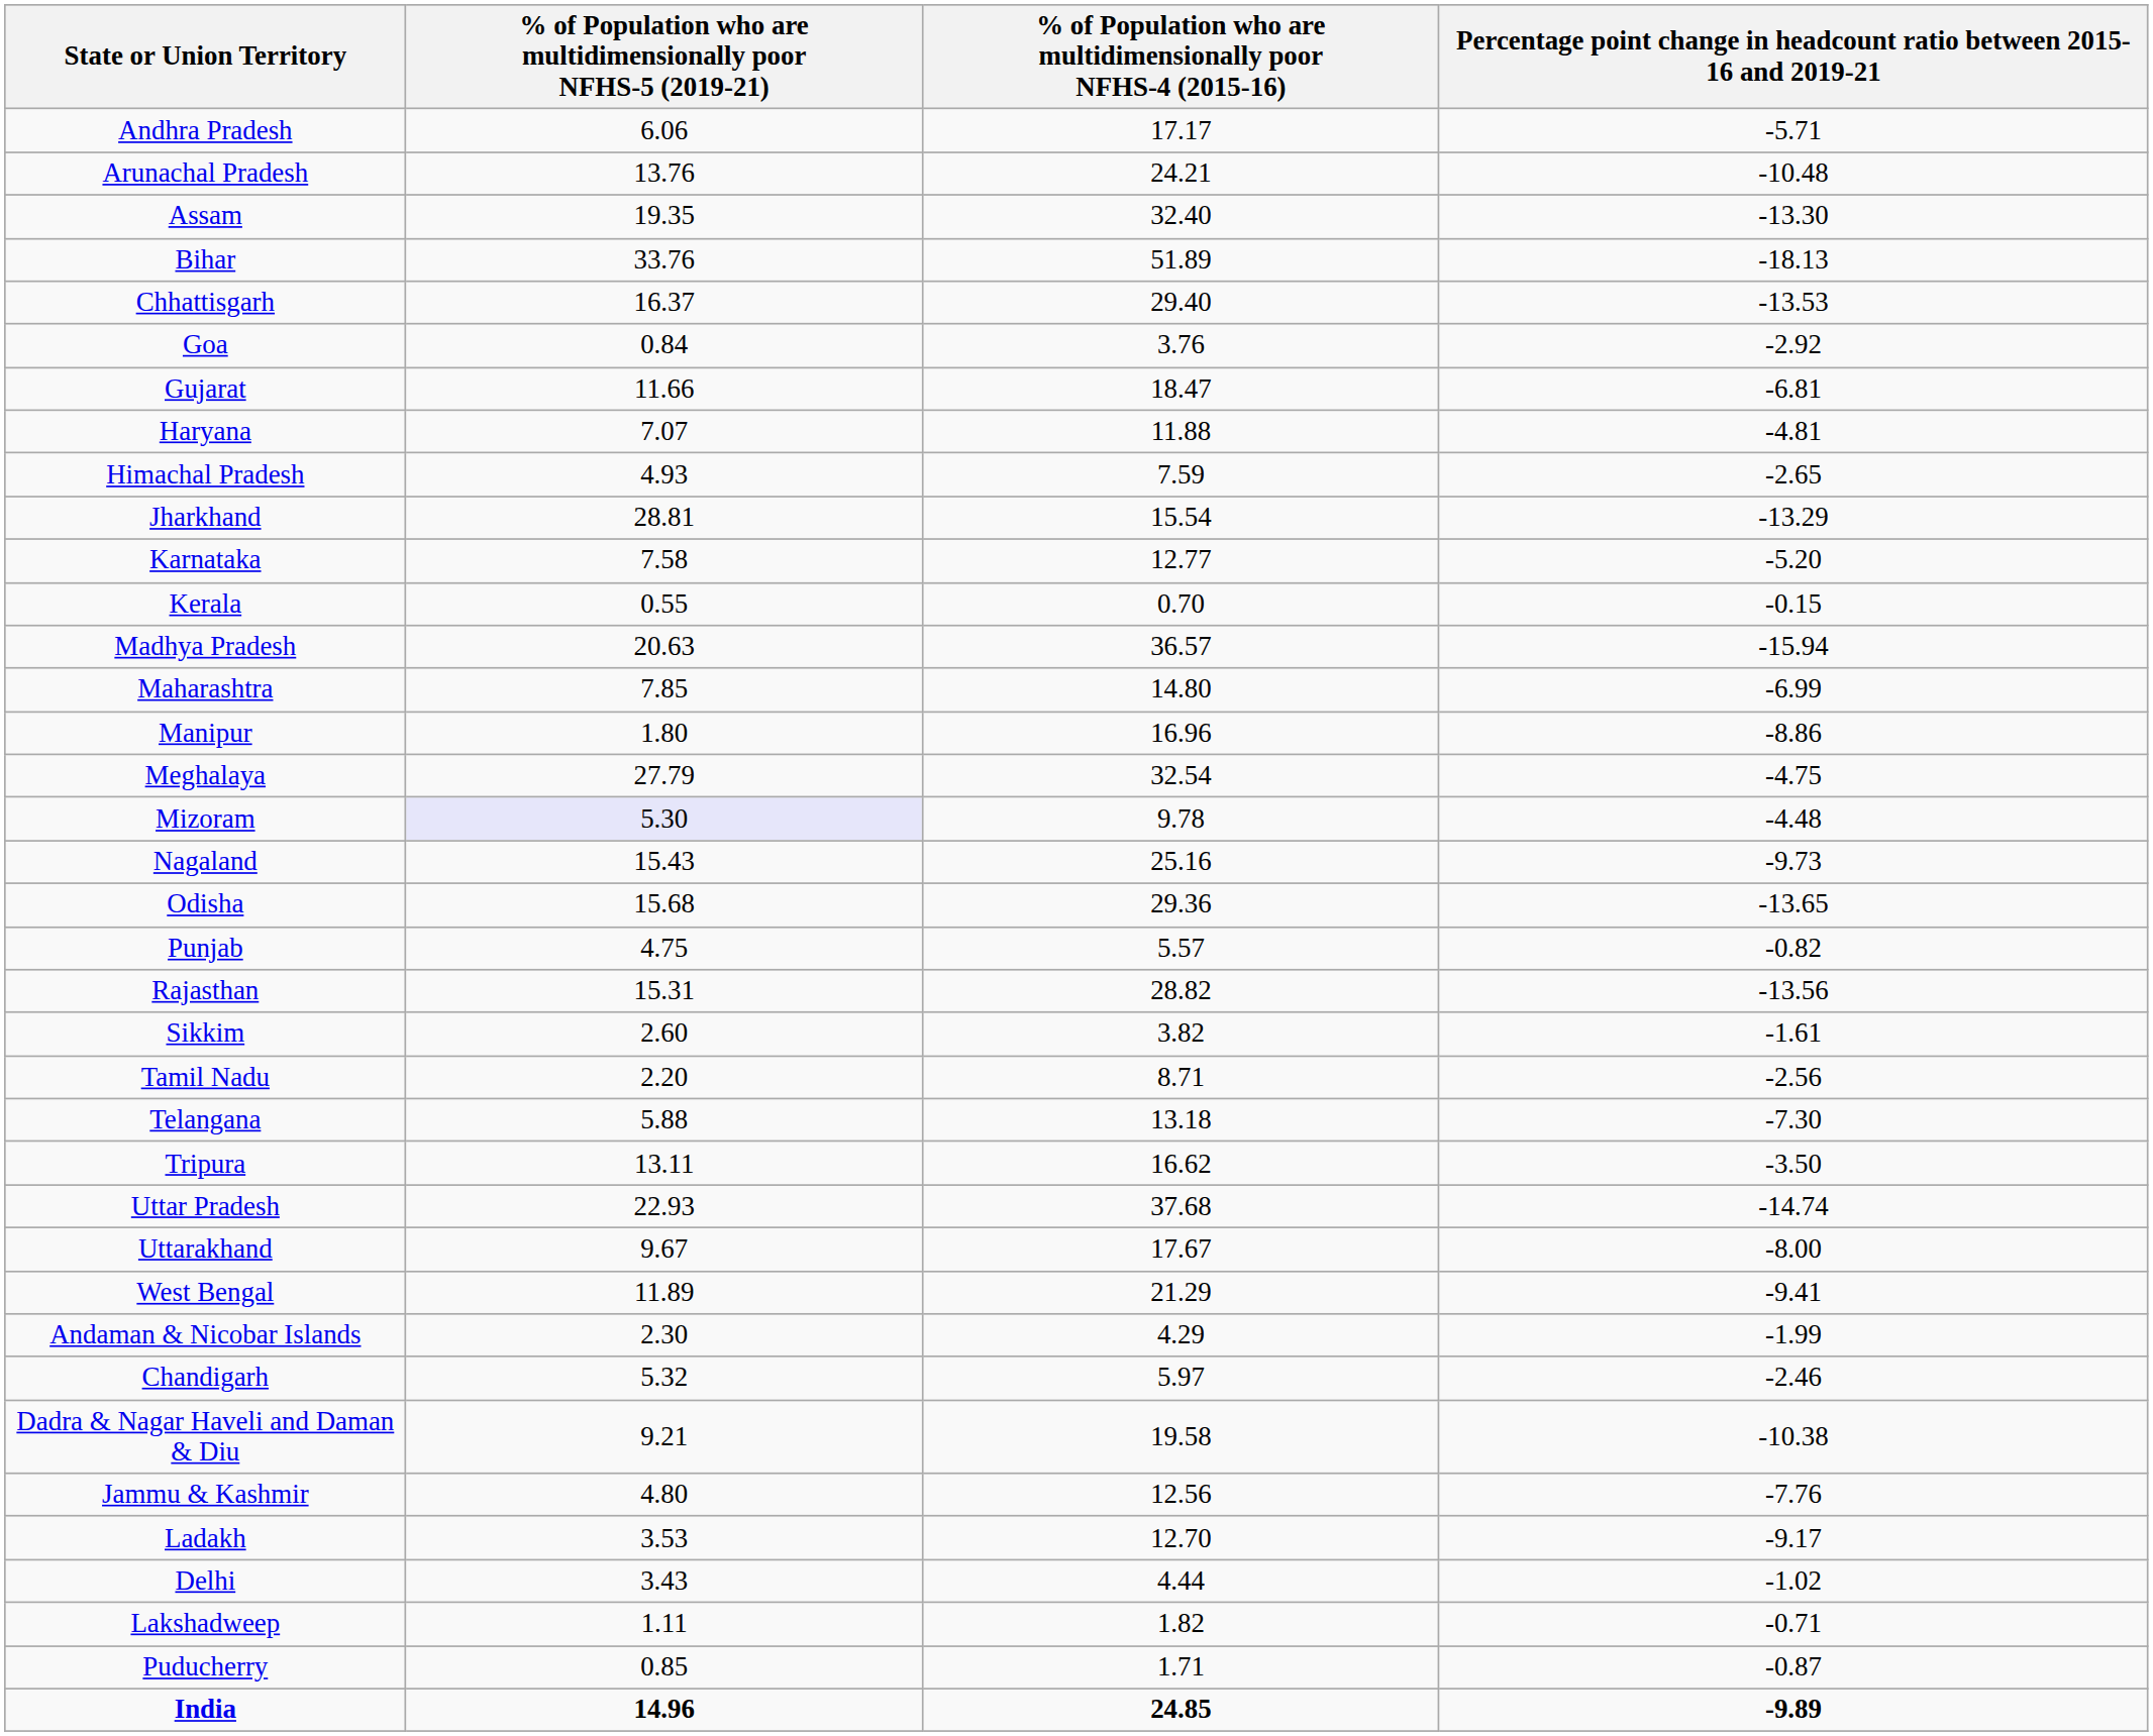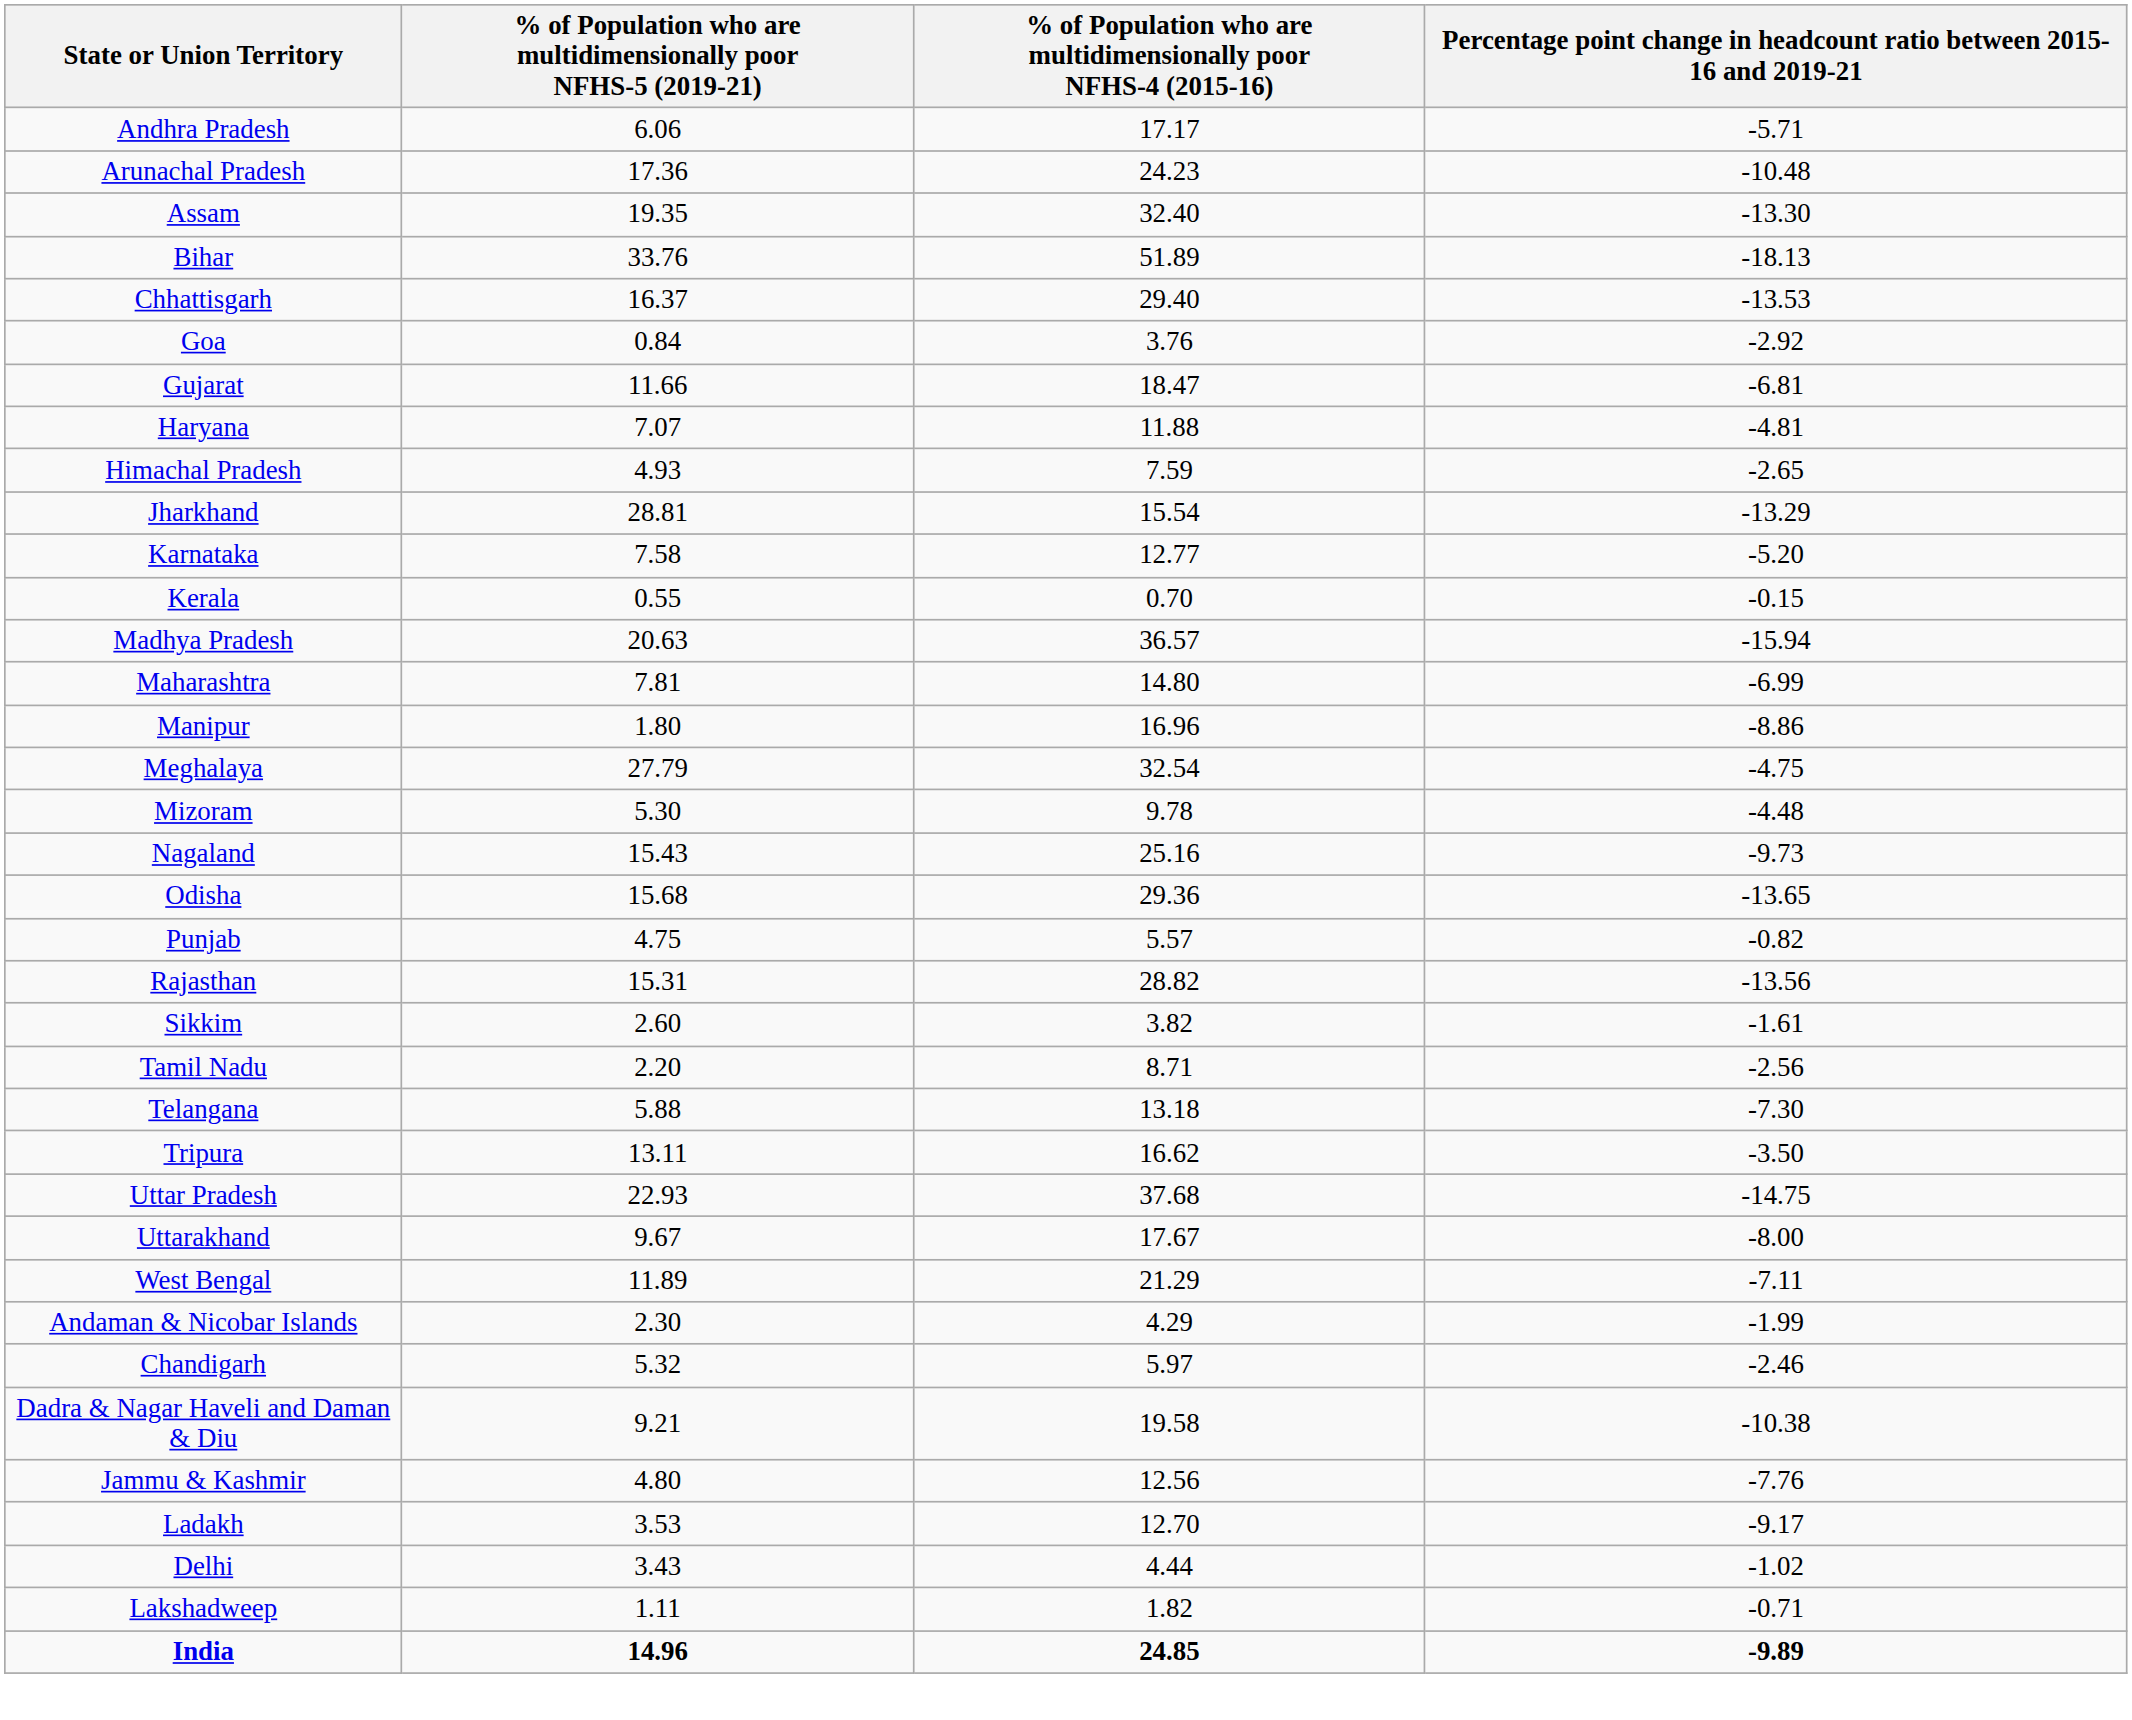Arunachal Pradesh | column 2: 13.76 -> 17.36
Arunachal Pradesh | column 3: 24.21 -> 24.23
Maharashtra | column 2: 7.85 -> 7.81
Mizoram | column 2: lavender background -> no background
Uttar Pradesh | column 4: -14.74 -> -14.75
West Bengal | column 4: -9.41 -> -7.11
- row: Puducherry | 0.85 | 1.71 | -0.87
